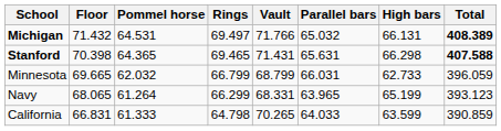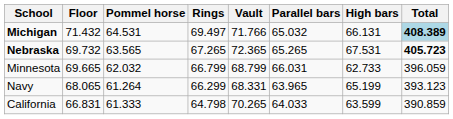Michigan | Total: no background -> lightblue background
- row: Stanford | 70.398 | 64.365 | 69.465 | 71.431 | 65.631 | 66.298 | 407.588
+ row: Nebraska | 69.732 | 63.565 | 67.265 | 72.365 | 65.265 | 67.531 | 405.723
